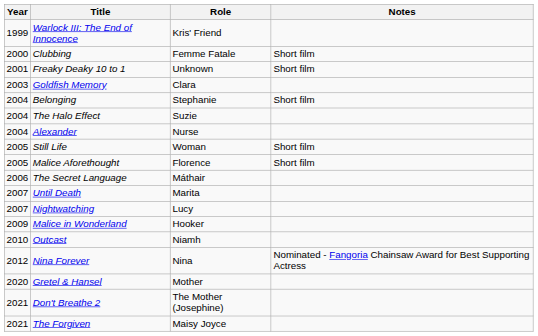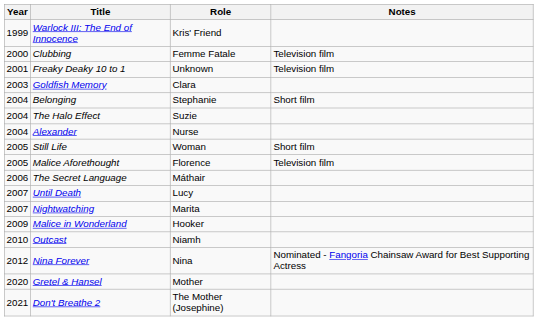Clubbing | Notes: Short film -> Television film
Freaky Deaky 10 to 1 | Notes: Short film -> Television film
Malice Aforethought | Notes: Short film -> Television film
Until Death | Role: Marita -> Lucy
Nightwatching | Role: Lucy -> Marita
- row: 2021 | The Forgiven | Maisy Joyce
